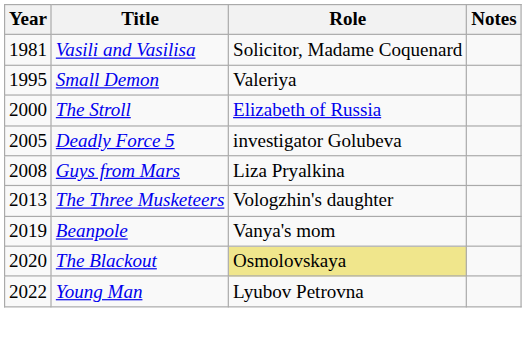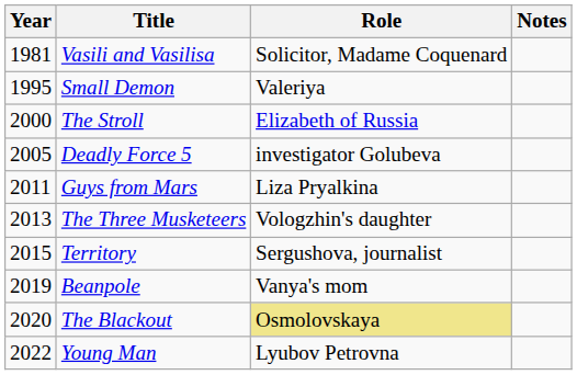Guys from Mars | Year: 2008 -> 2011
+ row: 2015 | Territory | Sergushova, journalist
